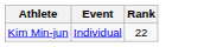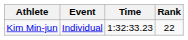+ column: Time | 1:32:33.23
